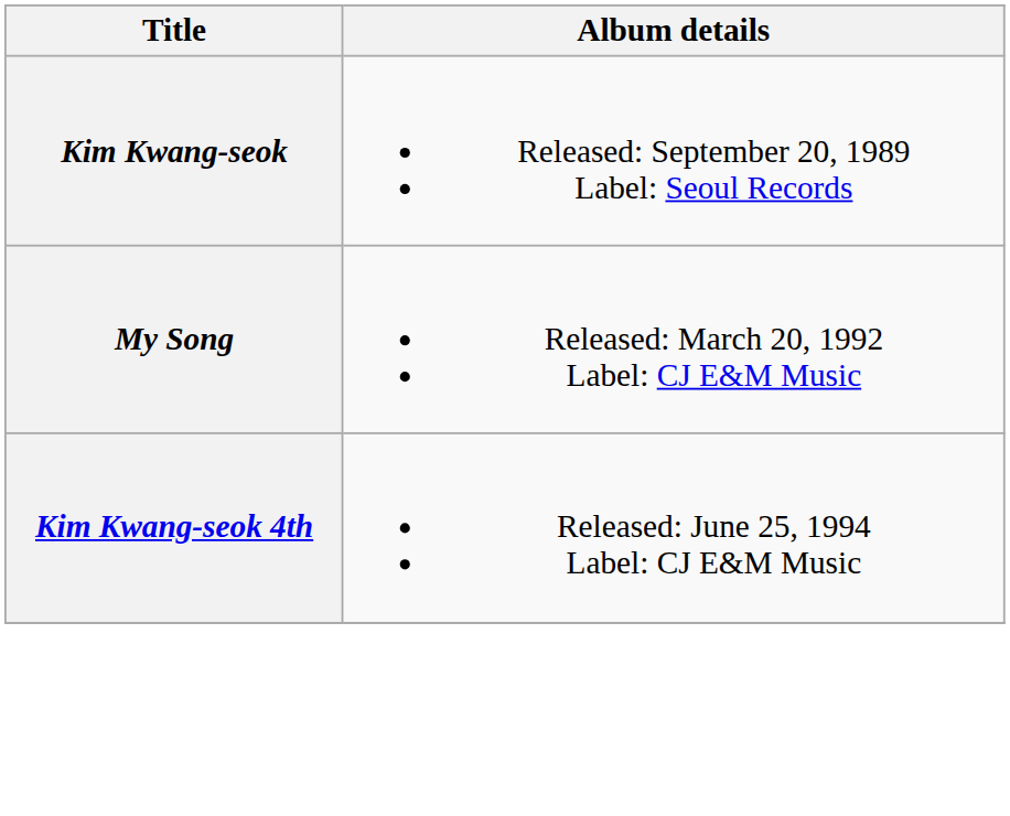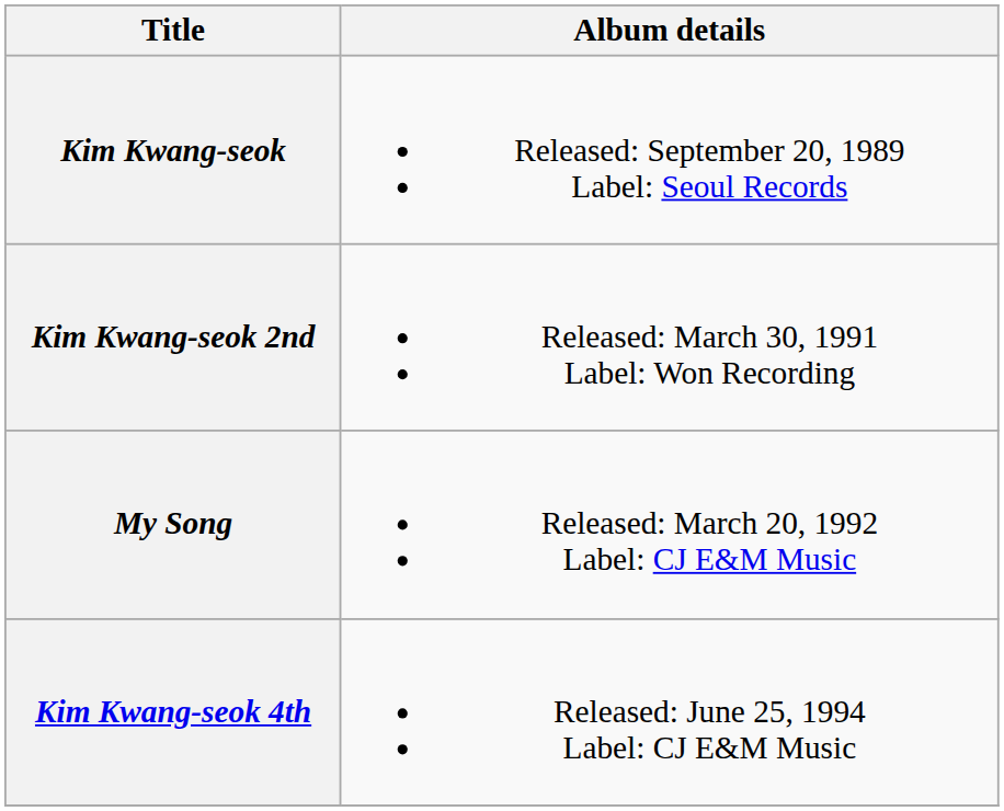+ row: Kim Kwang-seok 2nd | Released: March 30, 1991 Label: Won Recording
